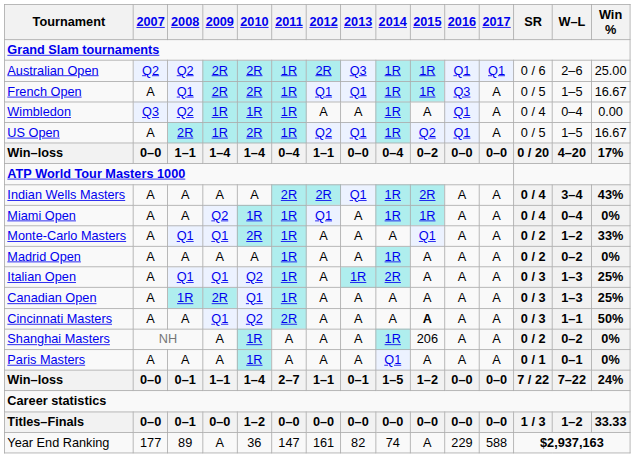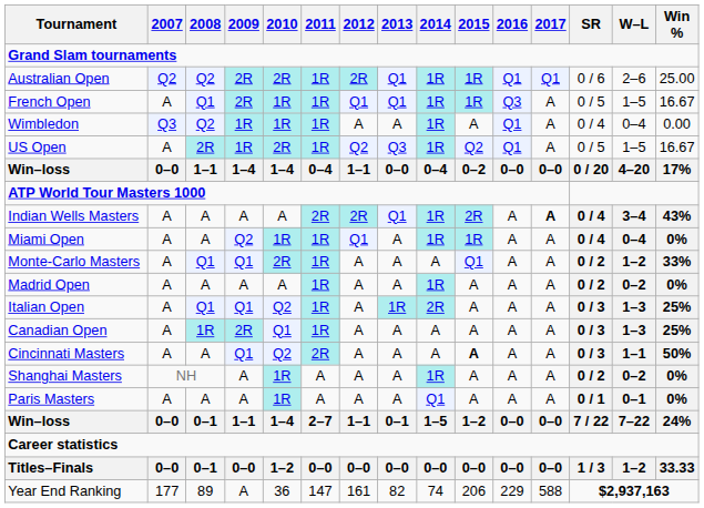Australian Open | 2013: Q3 -> Q1
French Open | 2010: 2R -> 1R
US Open | 2013: Q1 -> Q3
Indian Wells Masters | 2017: normal -> bold
Shanghai Masters | 2015: 206 -> A
Year End Ranking | 2015: A -> 206
